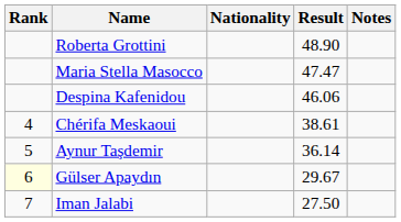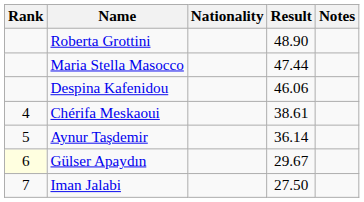Maria Stella Masocco | Result: 47.47 -> 47.44
